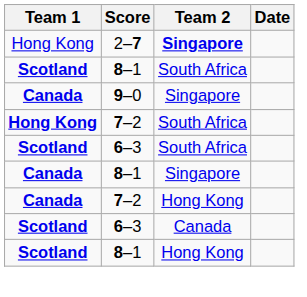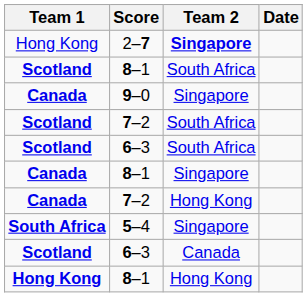7–2 / South Africa | Team 1: Hong Kong -> Scotland
+ row: South Africa | 5–4 | Singapore
8–1 / Hong Kong | Team 1: Scotland -> Hong Kong
